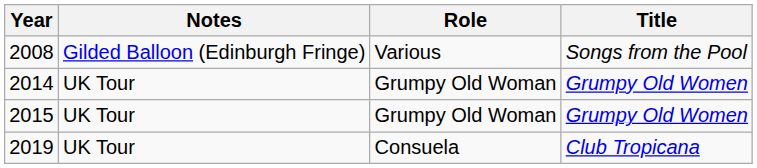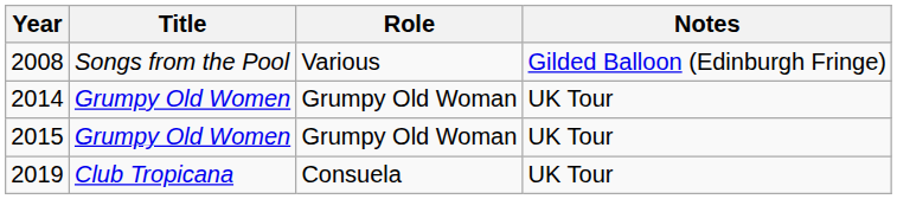columns swapped: Title <-> Notes
